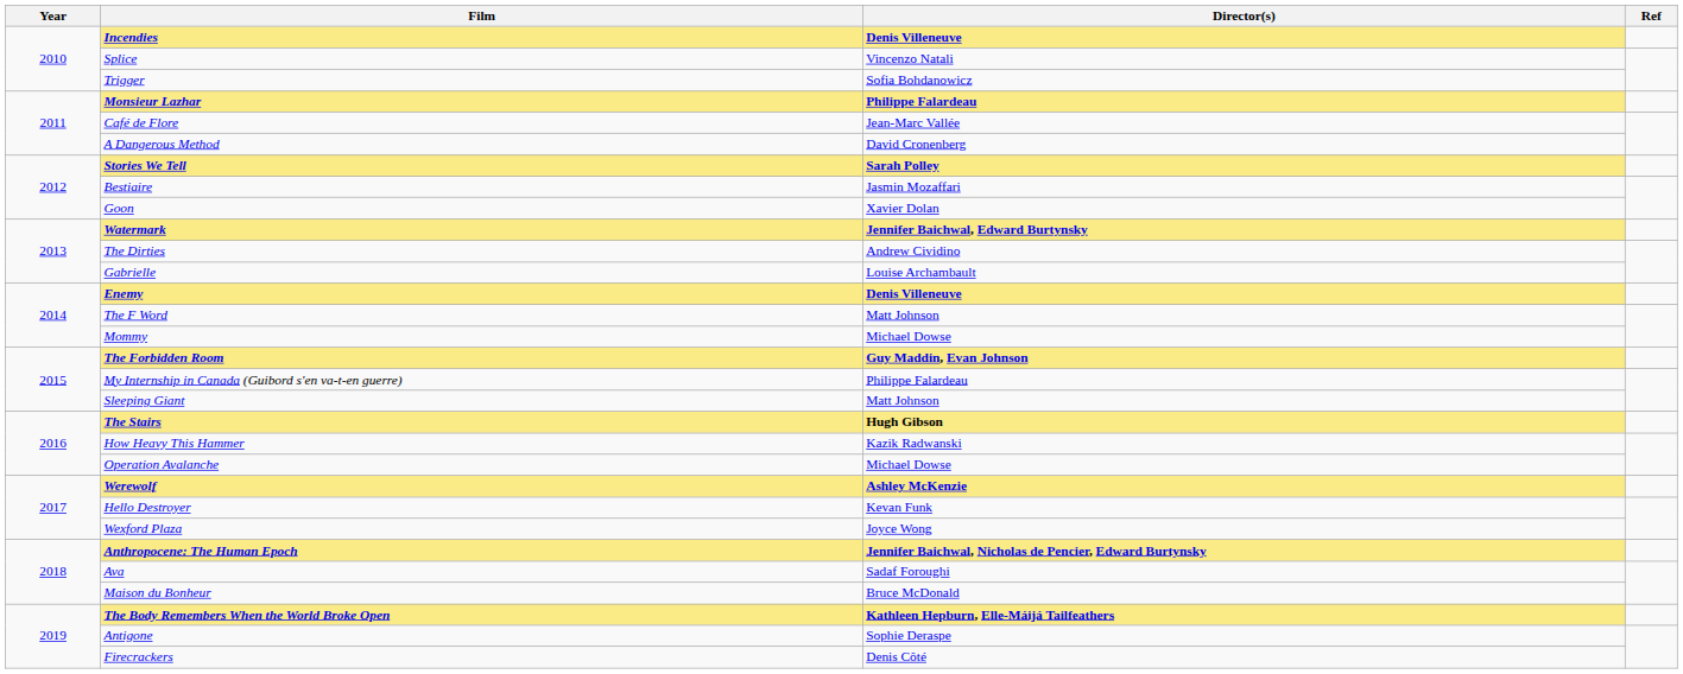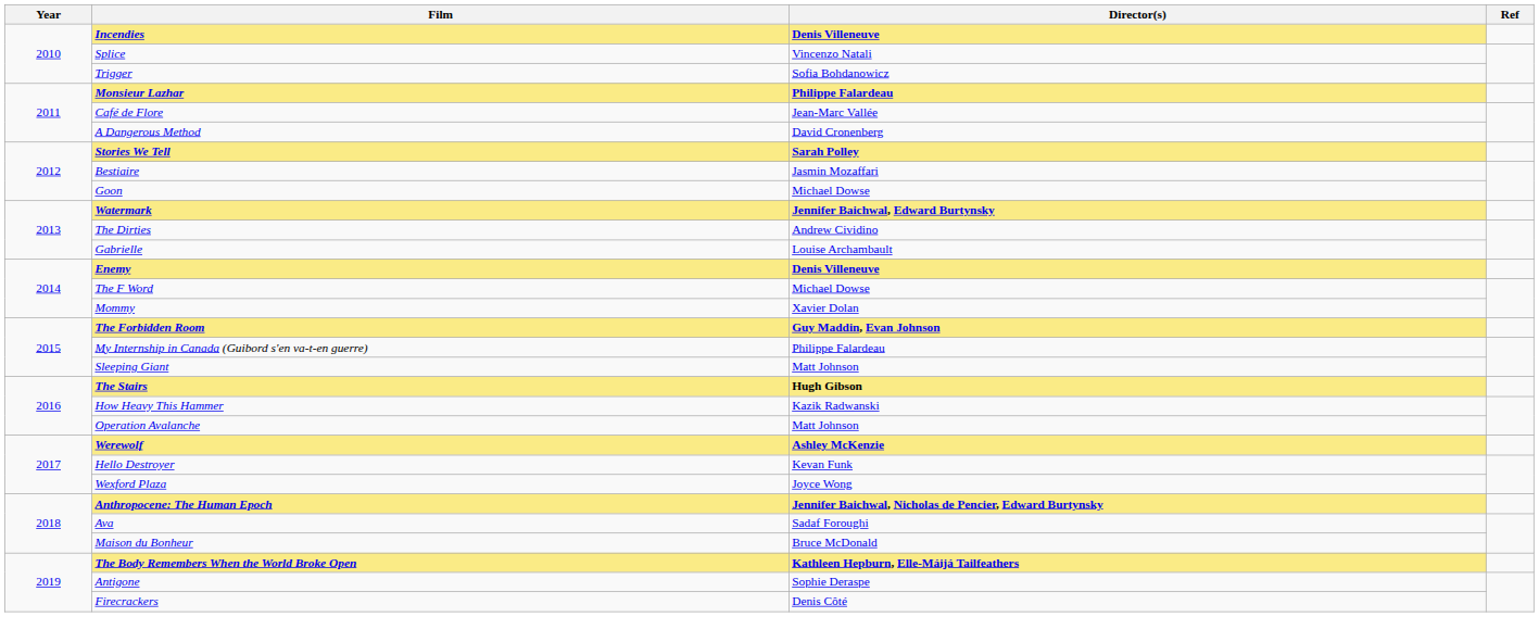Goon | Director(s): Xavier Dolan -> Michael Dowse
The F Word | Director(s): Matt Johnson -> Michael Dowse
Mommy | Director(s): Michael Dowse -> Xavier Dolan
Operation Avalanche | Director(s): Michael Dowse -> Matt Johnson
